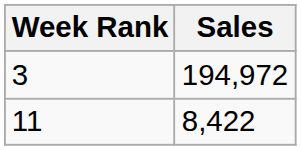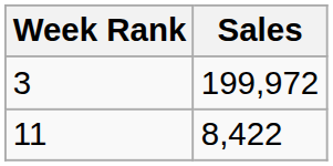3 | Sales: 194,972 -> 199,972
